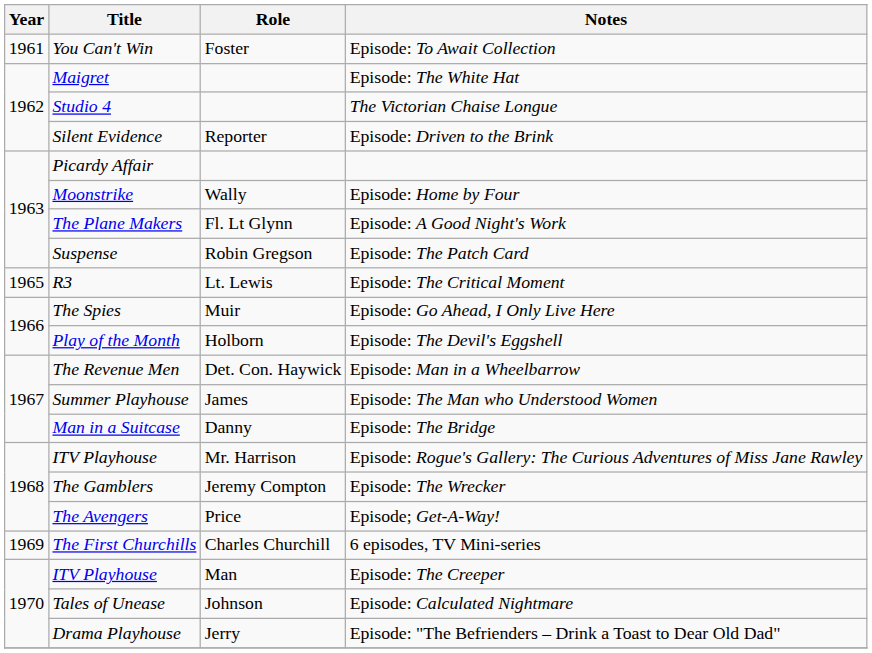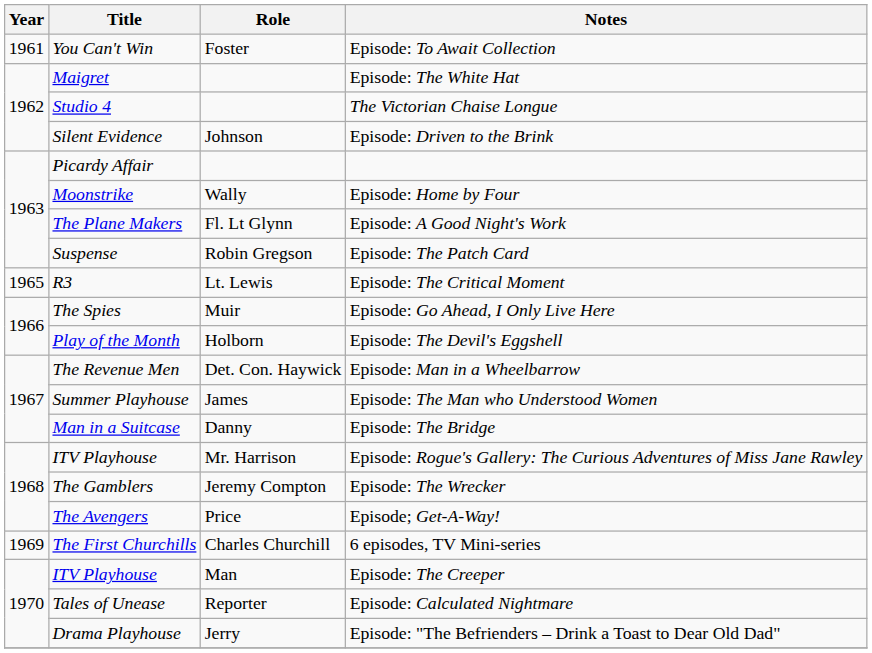Episode: Driven to the Brink | Role: Reporter -> Johnson
Episode: Calculated Nightmare | Role: Johnson -> Reporter
